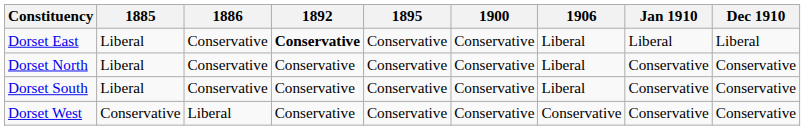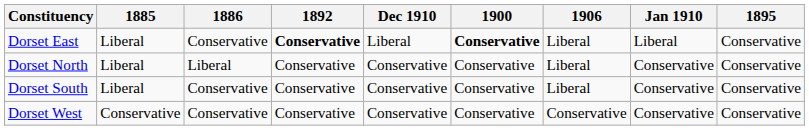columns swapped: 1895 <-> Dec 1910
Dorset East | 1900: normal -> bold
Dorset North | 1886: Conservative -> Liberal
Dorset West | 1886: Liberal -> Conservative
